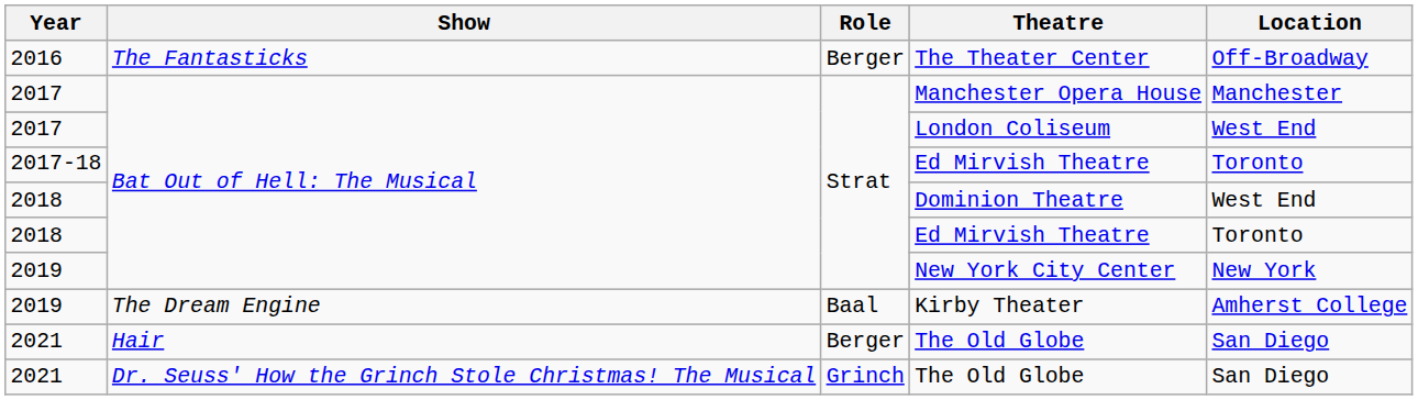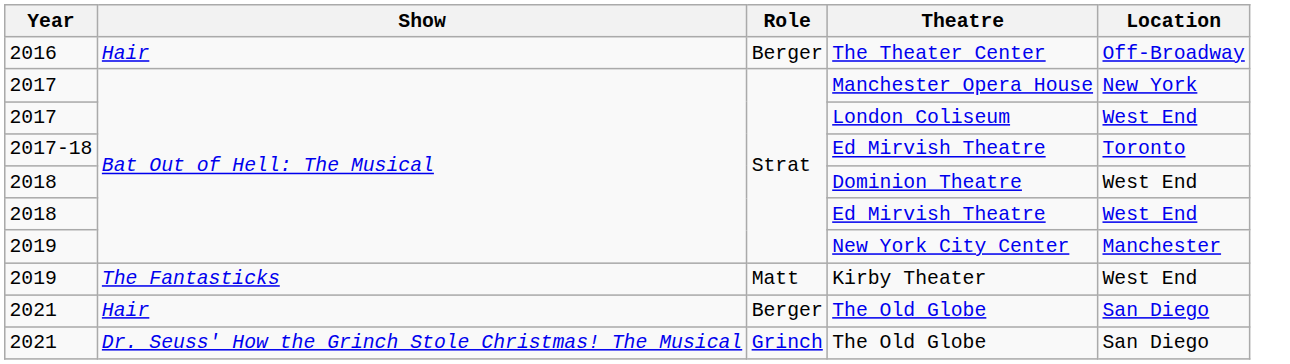The Theater Center | Show: The Fantasticks -> Hair
Manchester Opera House | Location: Manchester -> New York
2018 / Ed Mirvish Theatre | Location: Toronto -> West End
New York City Center | Location: New York -> Manchester
Kirby Theater | Show: The Dream Engine -> The Fantasticks
Kirby Theater | Role: Baal -> Matt
Kirby Theater | Location: Amherst College -> West End
